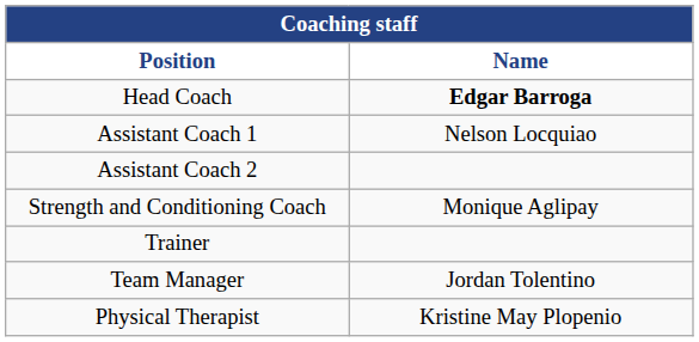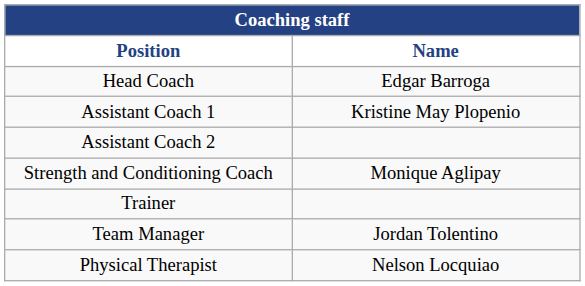Head Coach | Name: bold -> normal
Assistant Coach 1 | Name: Nelson Locquiao -> Kristine May Plopenio
Physical Therapist | Name: Kristine May Plopenio -> Nelson Locquiao
